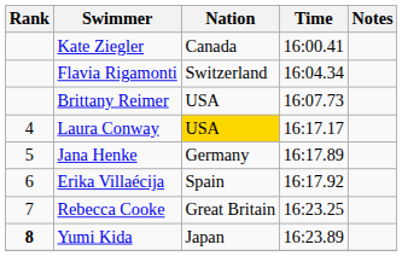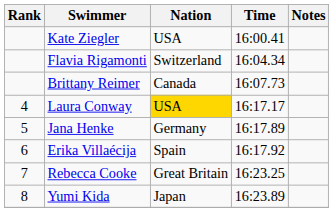Kate Ziegler | Nation: Canada -> USA
Brittany Reimer | Nation: USA -> Canada
Yumi Kida | Rank: bold -> normal
